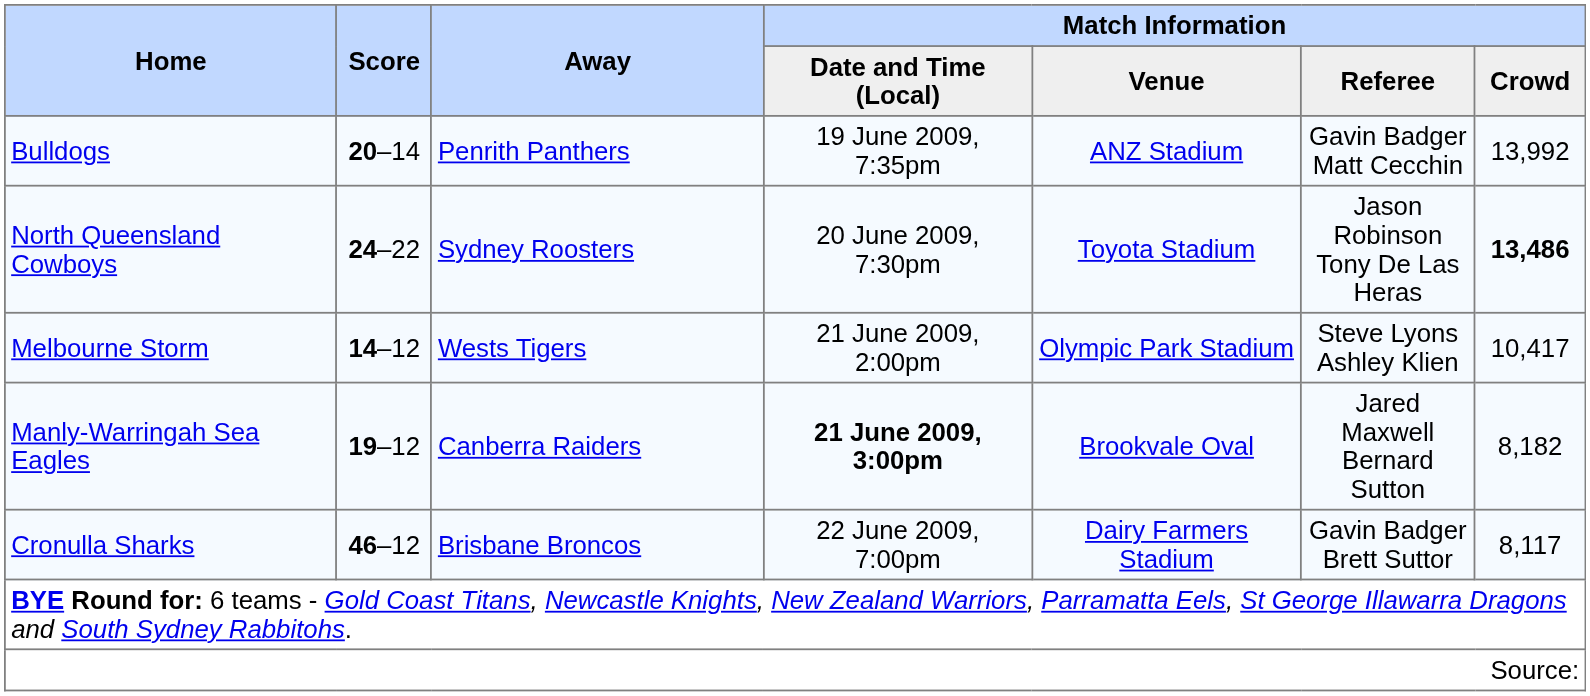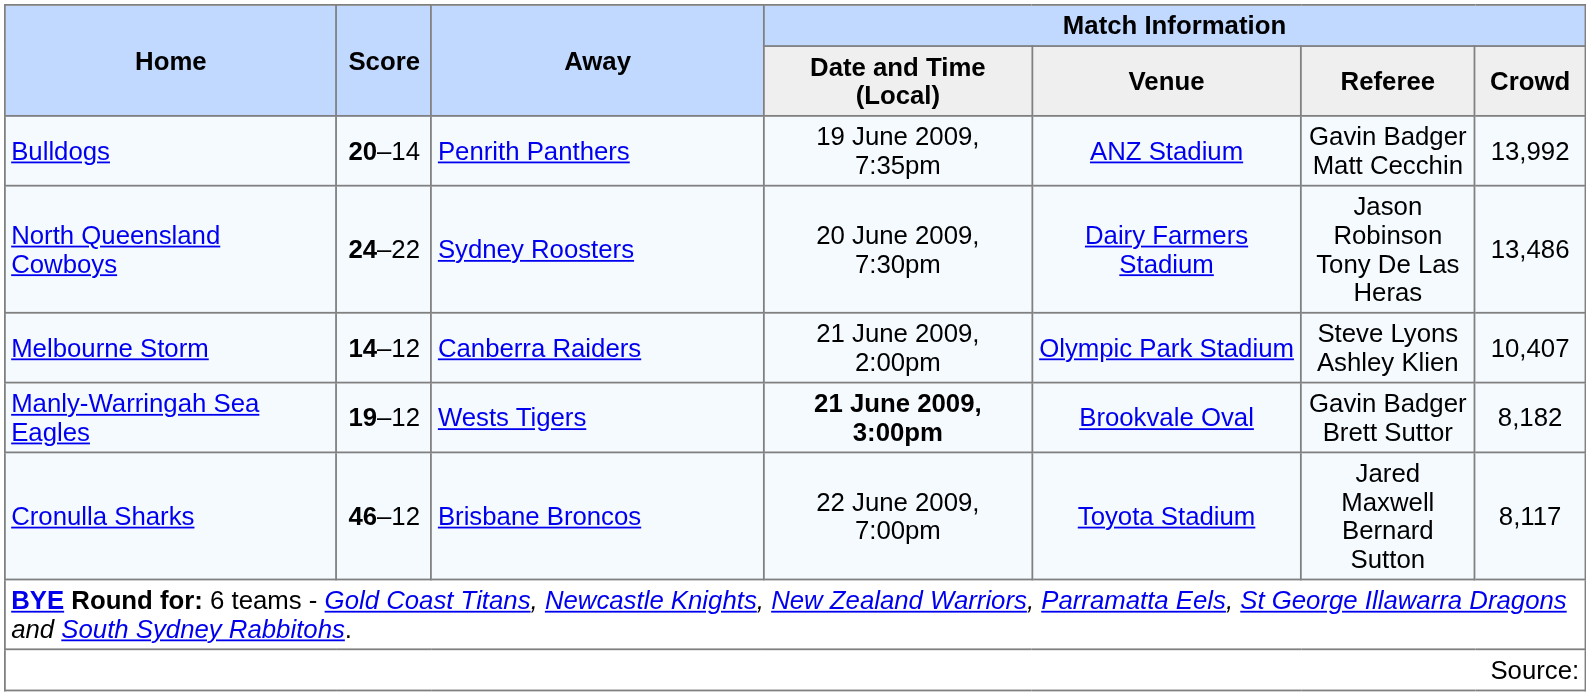North Queensland Cowboys | Match Information / Venue: Toyota Stadium -> Dairy Farmers Stadium
North Queensland Cowboys | Match Information / Crowd: bold -> normal
Melbourne Storm | Away: Wests Tigers -> Canberra Raiders
Melbourne Storm | Match Information / Crowd: 10,417 -> 10,407
Manly-Warringah Sea Eagles | Away: Canberra Raiders -> Wests Tigers
Manly-Warringah Sea Eagles | Match Information / Referee: Jared Maxwell Bernard Sutton -> Gavin Badger Brett Suttor
Cronulla Sharks | Match Information / Venue: Dairy Farmers Stadium -> Toyota Stadium
Cronulla Sharks | Match Information / Referee: Gavin Badger Brett Suttor -> Jared Maxwell Bernard Sutton
